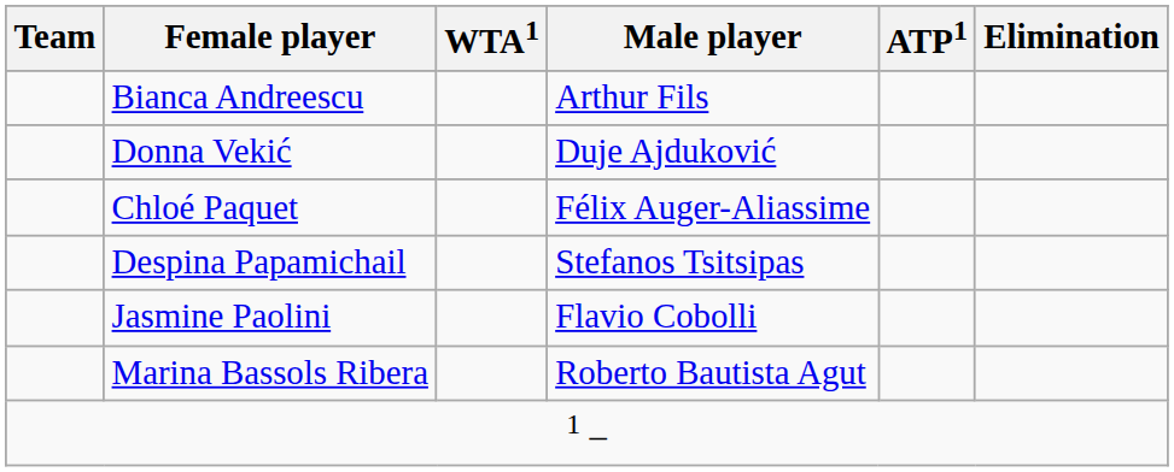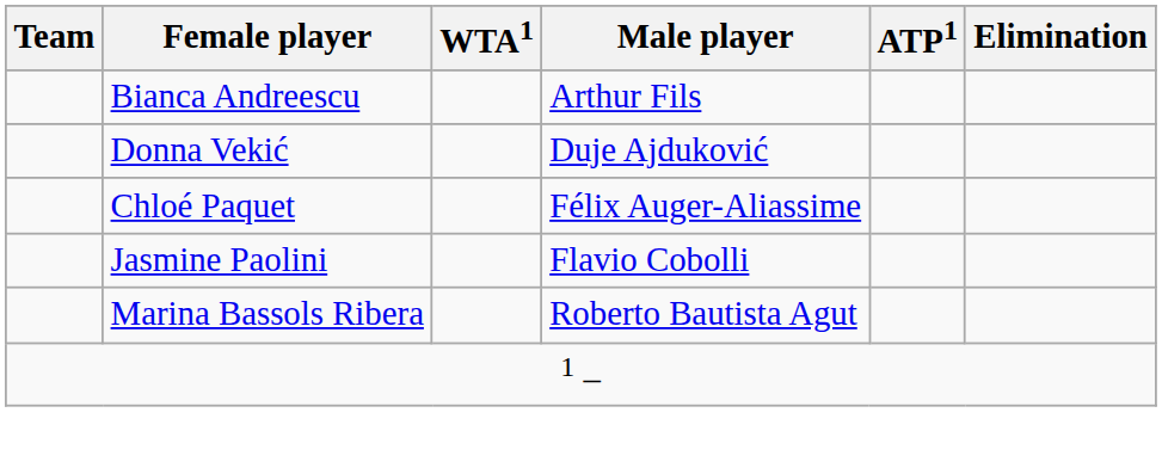- row: Despina Papamichail | Stefanos Tsitsipas
